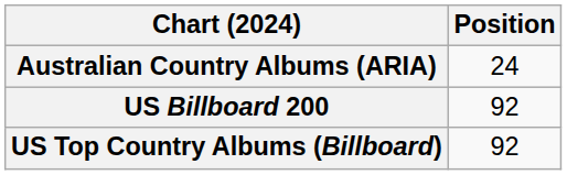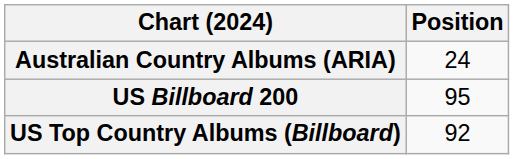US Billboard 200 | Position: 92 -> 95
